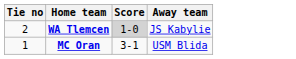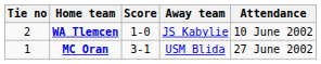+ column: Attendance | 10 June 2002 | 27 June 2002
WA Tlemcen | Score: lightgrey background -> no background
